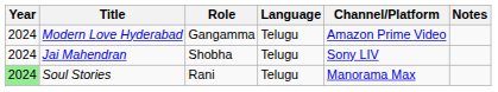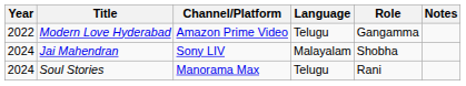columns swapped: Role <-> Channel/Platform
Modern Love Hyderabad | Year: 2024 -> 2022
Jai Mahendran | Language: Telugu -> Malayalam
Soul Stories | Year: lightgreen background -> no background
